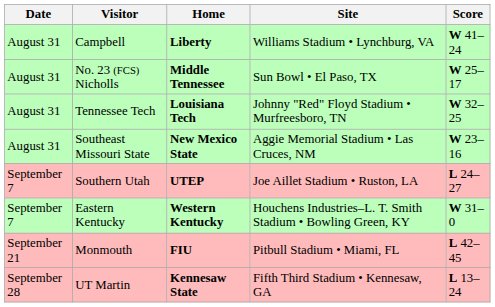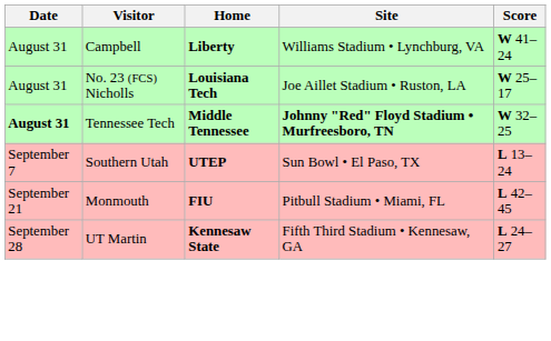No. 23 (FCS) Nicholls | Home: Middle Tennessee -> Louisiana Tech
No. 23 (FCS) Nicholls | Site: Sun Bowl • El Paso, TX -> Joe Aillet Stadium • Ruston, LA
Tennessee Tech | Date: normal -> bold
Tennessee Tech | Home: Louisiana Tech -> Middle Tennessee
Tennessee Tech | Site: normal -> bold
- row: August 31 | Southeast Missouri State | New Mexico State | Aggie Memorial Stadium • Las Cruces, NM | W 23–16
Southern Utah | Site: Joe Aillet Stadium • Ruston, LA -> Sun Bowl • El Paso, TX
Southern Utah | Score: L 24–27 -> L 13–24
- row: September 7 | Eastern Kentucky | Western Kentucky | Houchens Industries–L. T. Smith Stadium • Bowling Green, KY | W 31–0
UT Martin | Score: L 13–24 -> L 24–27
